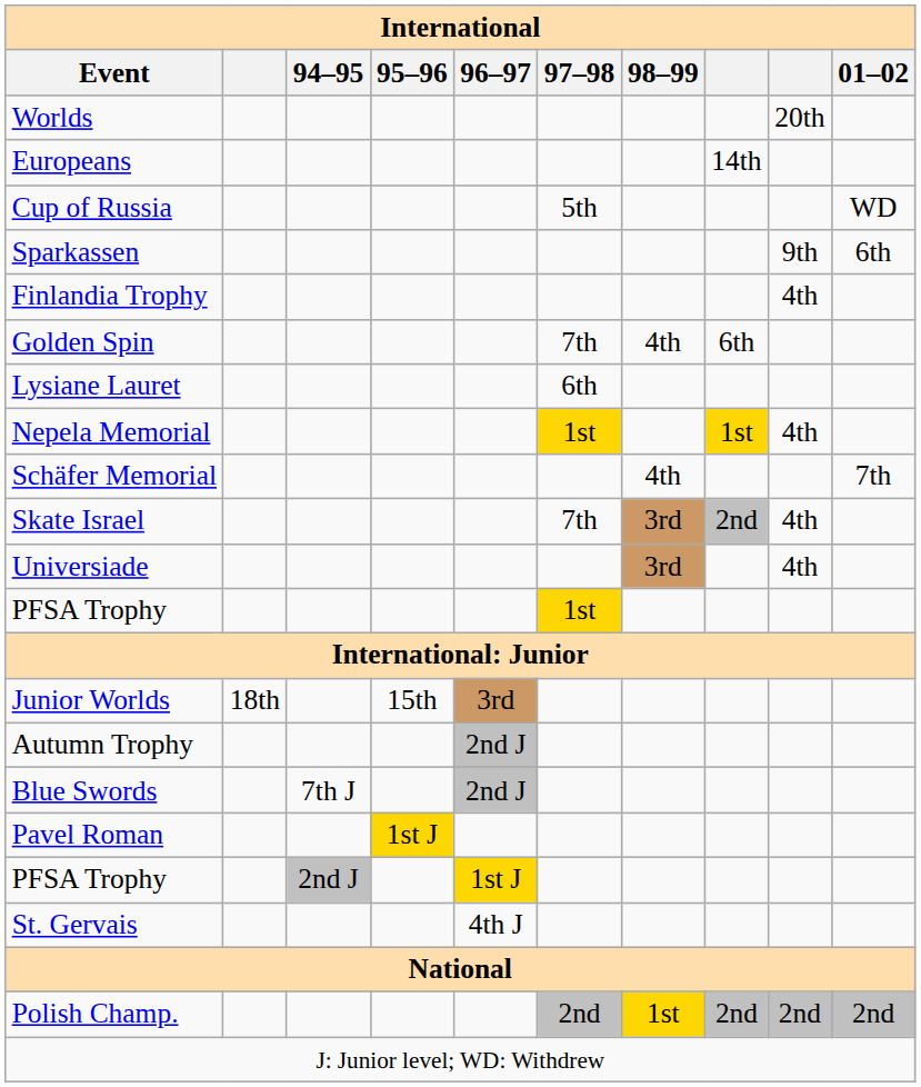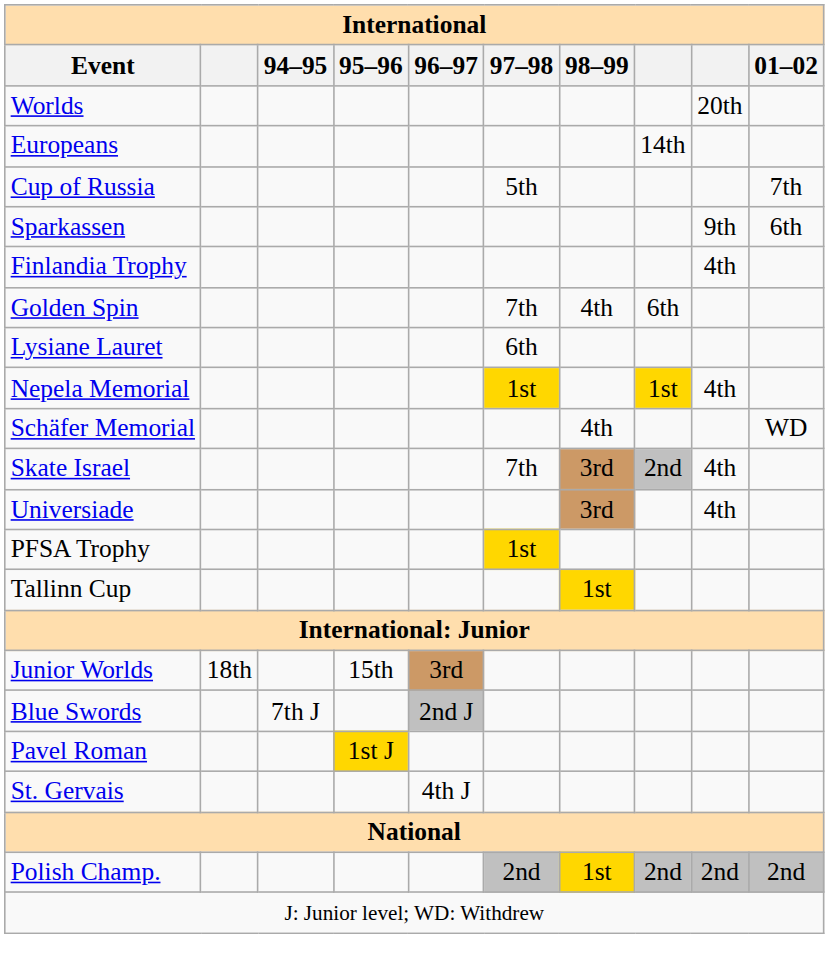Cup of Russia | 01–02: WD -> 7th
Schäfer Memorial | 01–02: 7th -> WD
+ row: Tallinn Cup | 1st
- row: Autumn Trophy | 2nd J
- row: PFSA Trophy | 2nd J | 1st J
